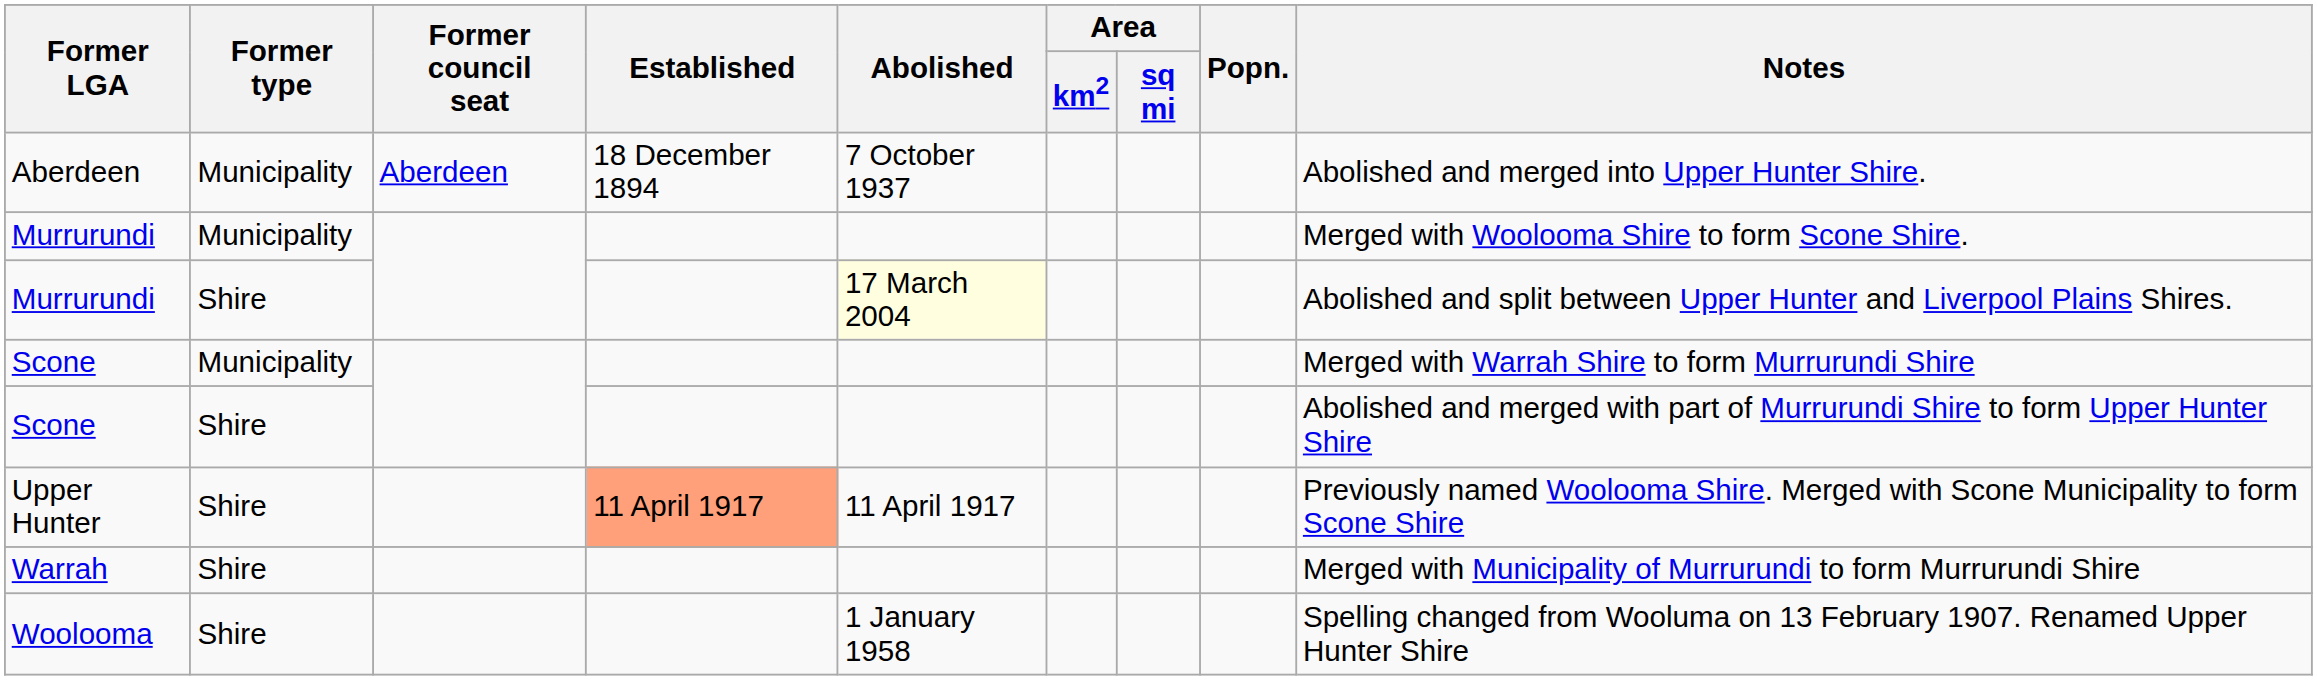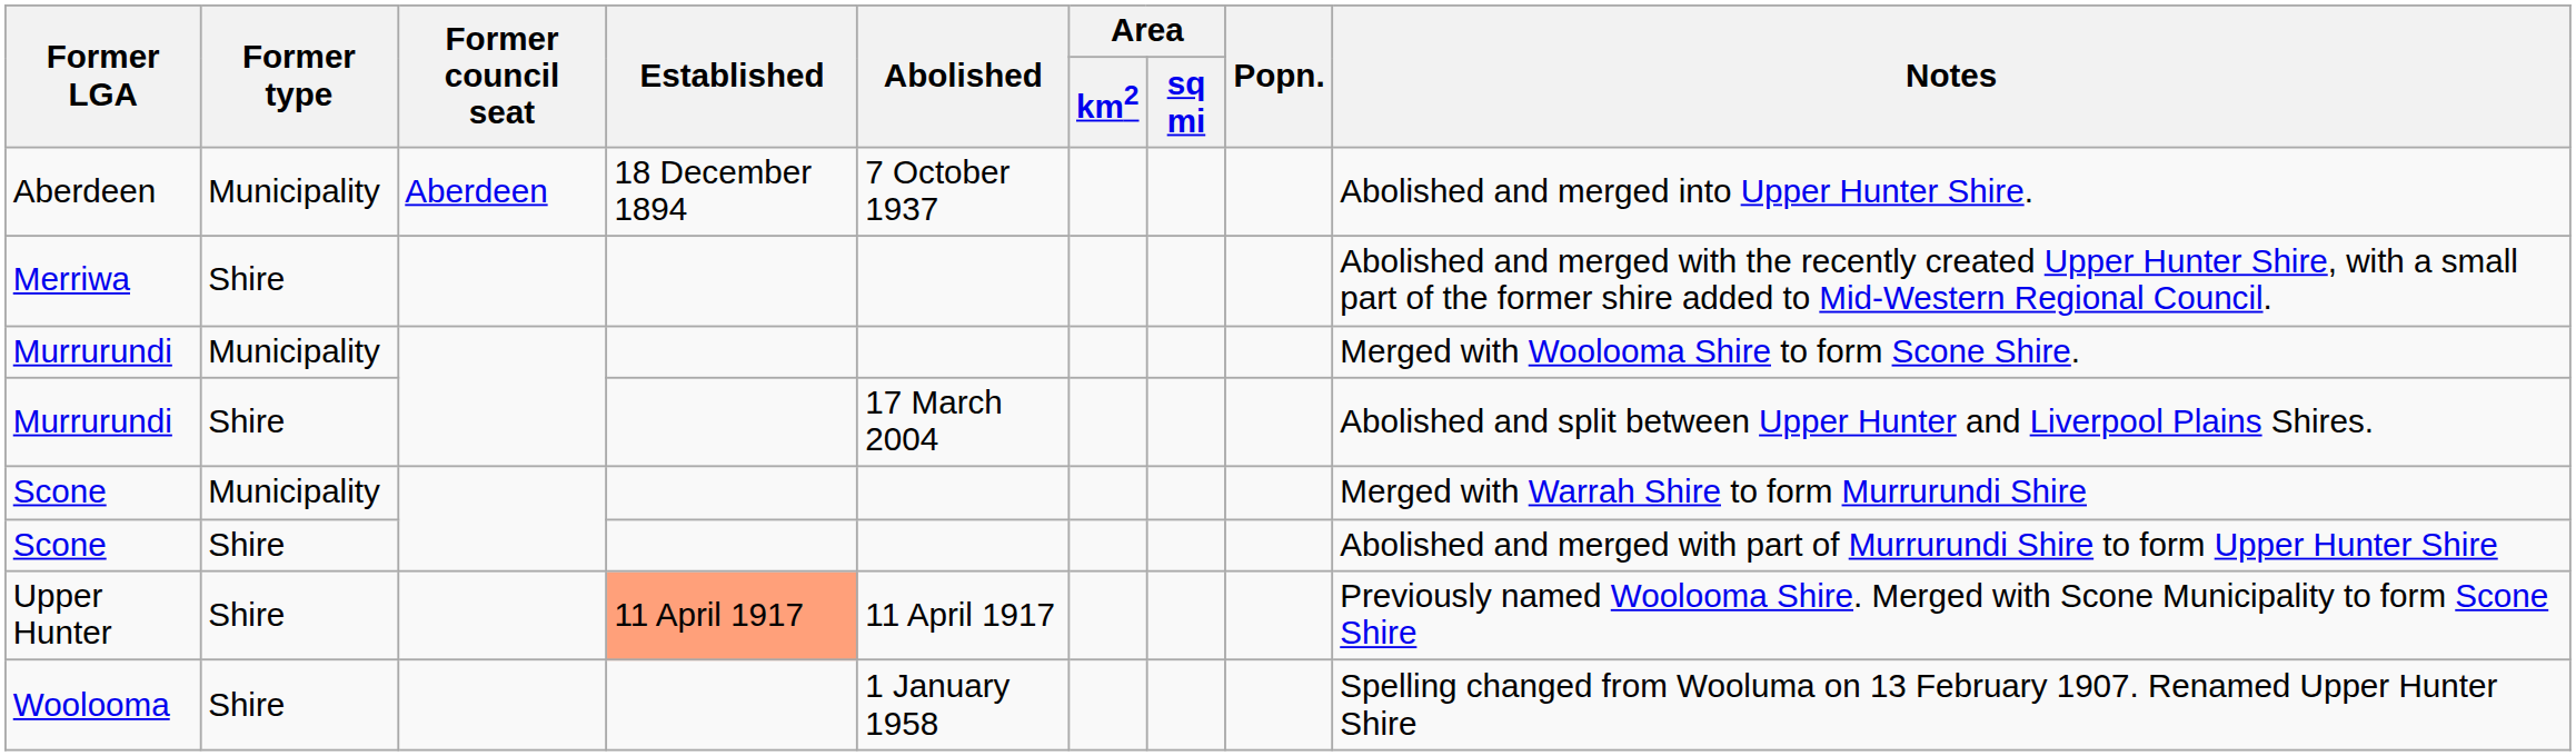+ row: Merriwa | Shire | Abolished and merged with the recently created Upper Hunter Shire, with a small part of the former shire added to Mid-Western Regional Council.
Murrurundi / Shire | Abolished: lightyellow background -> no background
- row: Warrah | Shire | Merged with Municipality of Murrurundi to form Murrurundi Shire
